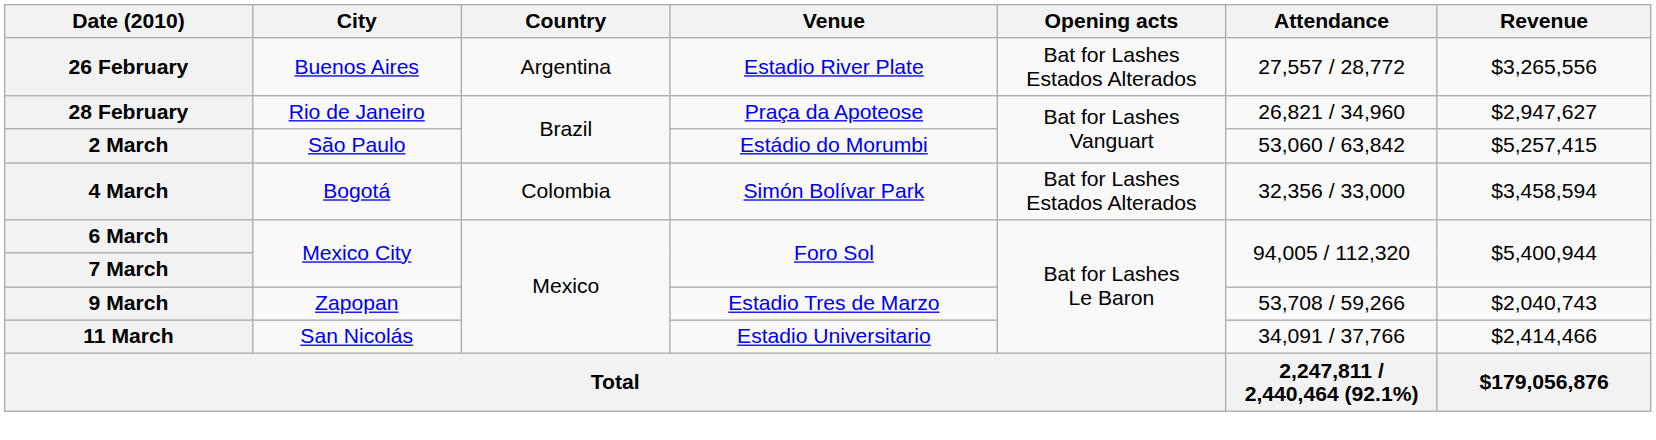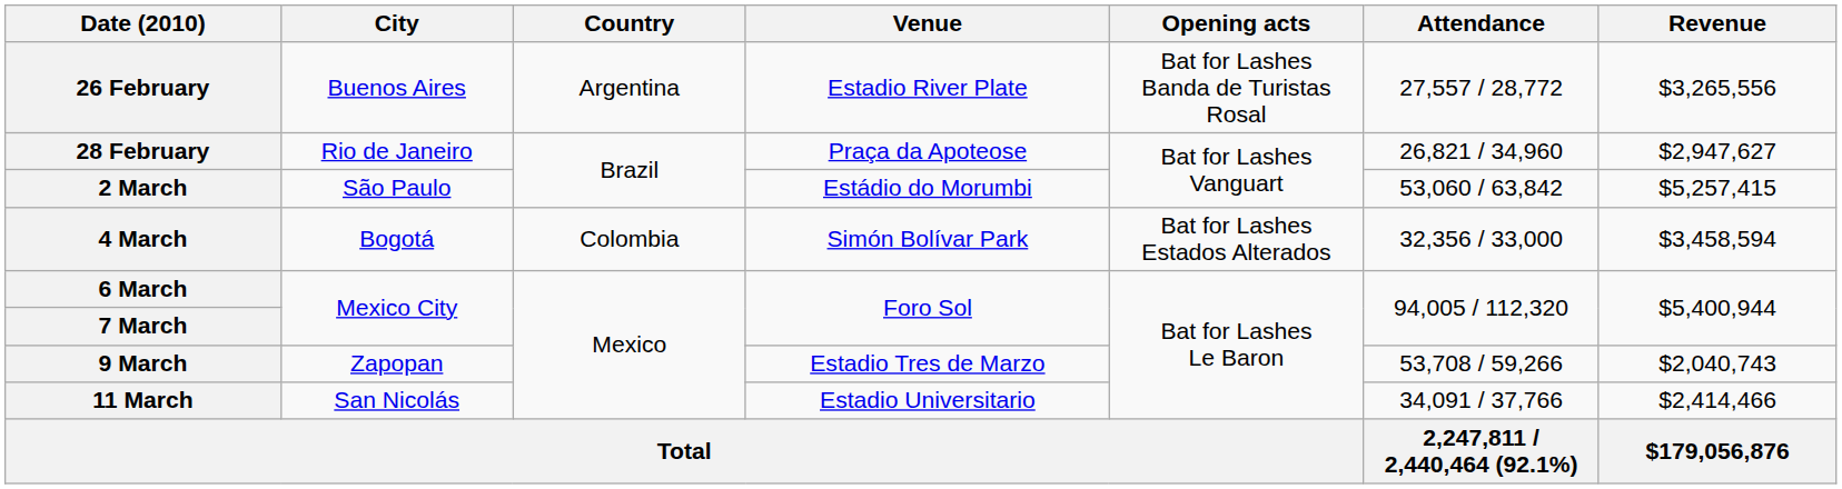26 February | Opening acts: Bat for Lashes Estados Alterados -> Bat for Lashes Banda de Turistas Rosal
